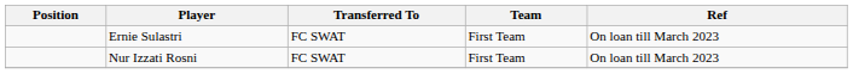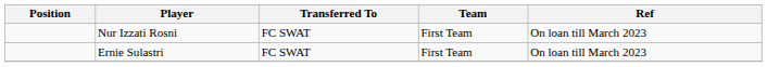rows swapped: Nur Izzati Rosni <-> Ernie Sulastri
